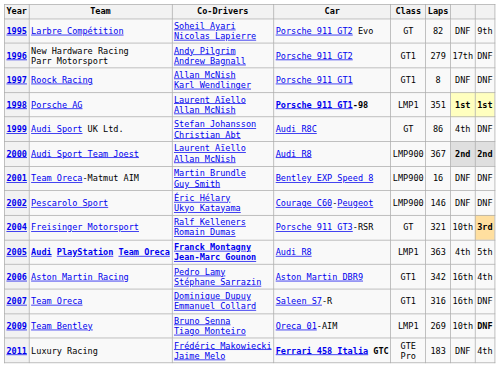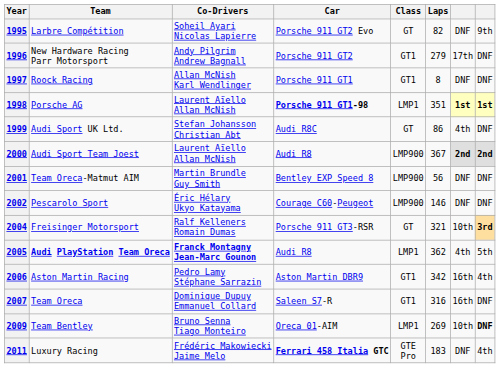2001 | Laps: 16 -> 56
2005 | Laps: 363 -> 362
